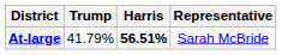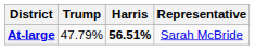At-large | Trump: 41.79% -> 47.79%
